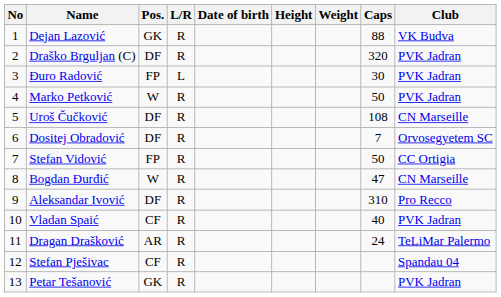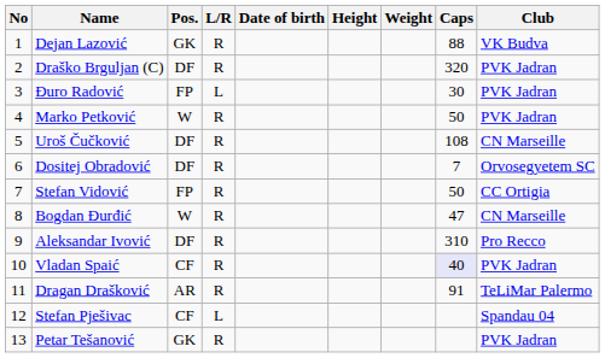Vladan Spaić | Caps: no background -> lavender background
Dragan Drašković | Caps: 24 -> 91
Stefan Pješivac | L/R: R -> L
